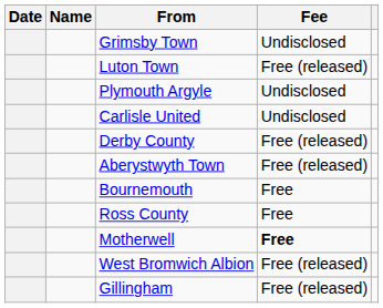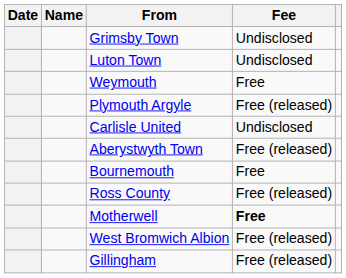Luton Town | Fee: Free (released) -> Undisclosed
+ row: Weymouth | Free
Plymouth Argyle | Fee: Undisclosed -> Free (released)
- row: Derby County | Free (released)
Ross County | Fee: Free -> Free (released)
